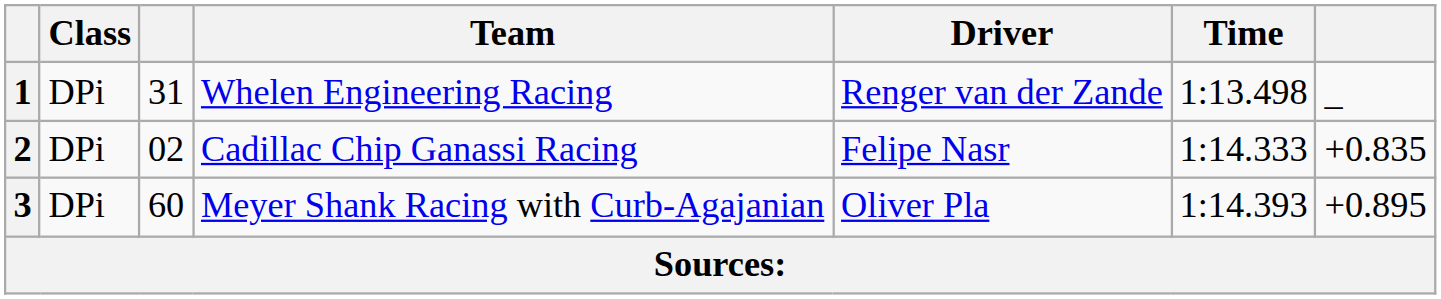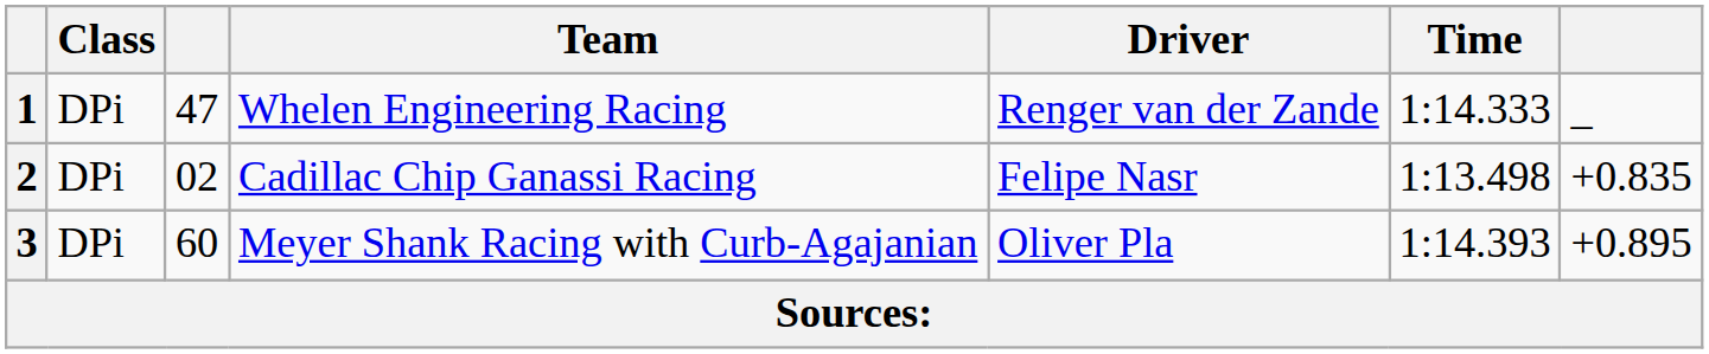1 | column 3: 31 -> 47
1 | Time: 1:13.498 -> 1:14.333
2 | Time: 1:14.333 -> 1:13.498
